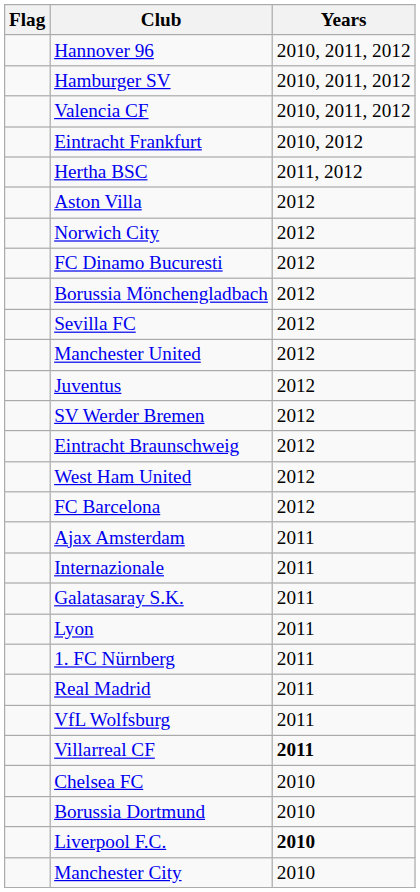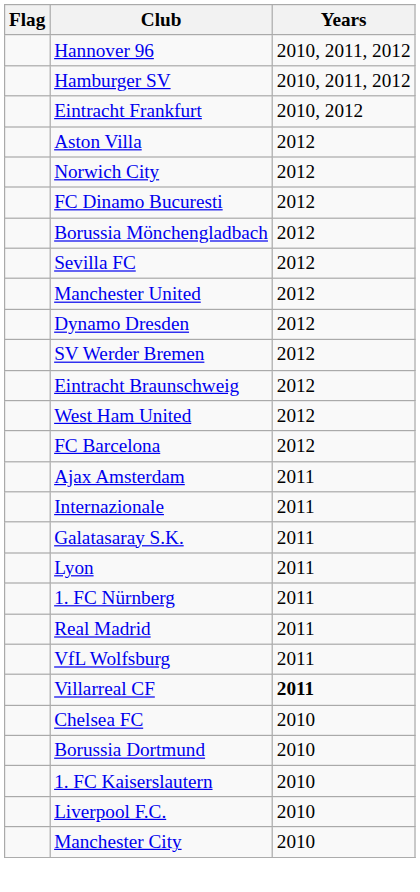- row: Valencia CF | 2010, 2011, 2012
- row: Hertha BSC | 2011, 2012
- row: Juventus | 2012
+ row: Dynamo Dresden | 2012
+ row: 1. FC Kaiserslautern | 2010
Liverpool F.C. | Years: bold -> normal
